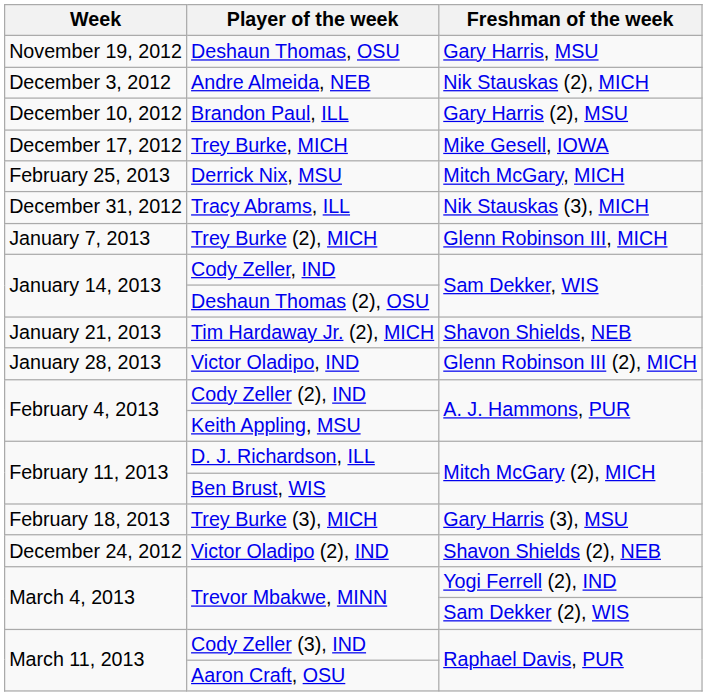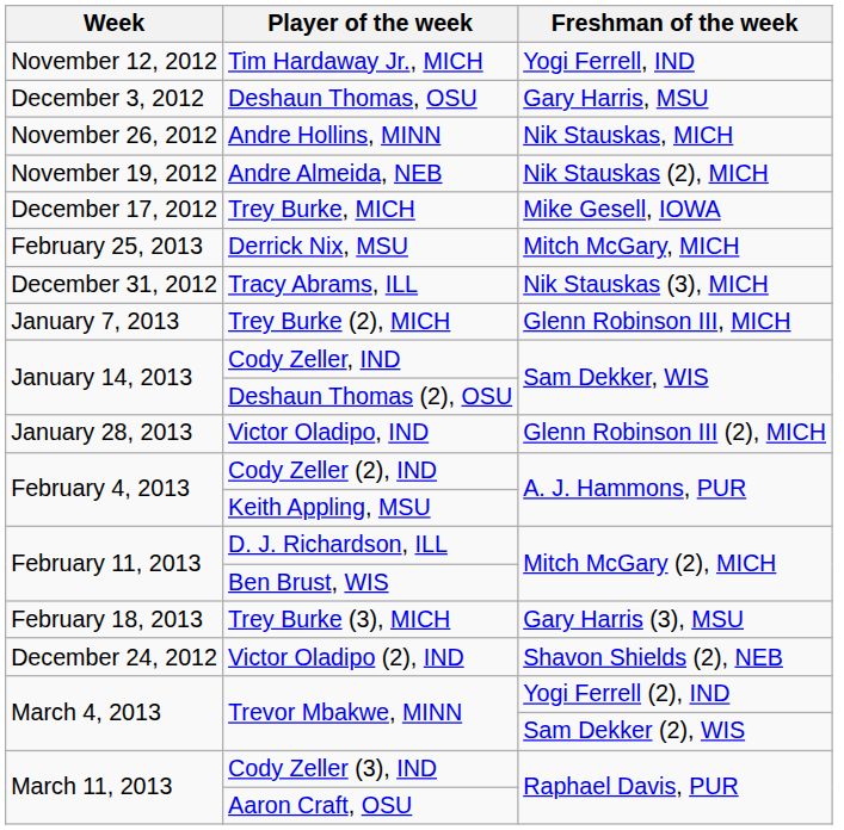+ row: November 12, 2012 | Tim Hardaway Jr., MICH | Yogi Ferrell, IND
Deshaun Thomas, OSU | Week: November 19, 2012 -> December 3, 2012
+ row: November 26, 2012 | Andre Hollins, MINN | Nik Stauskas, MICH
Andre Almeida, NEB | Week: December 3, 2012 -> November 19, 2012
- row: December 10, 2012 | Brandon Paul, ILL | Gary Harris (2), MSU
- row: January 21, 2013 | Tim Hardaway Jr. (2), MICH | Shavon Shields, NEB
